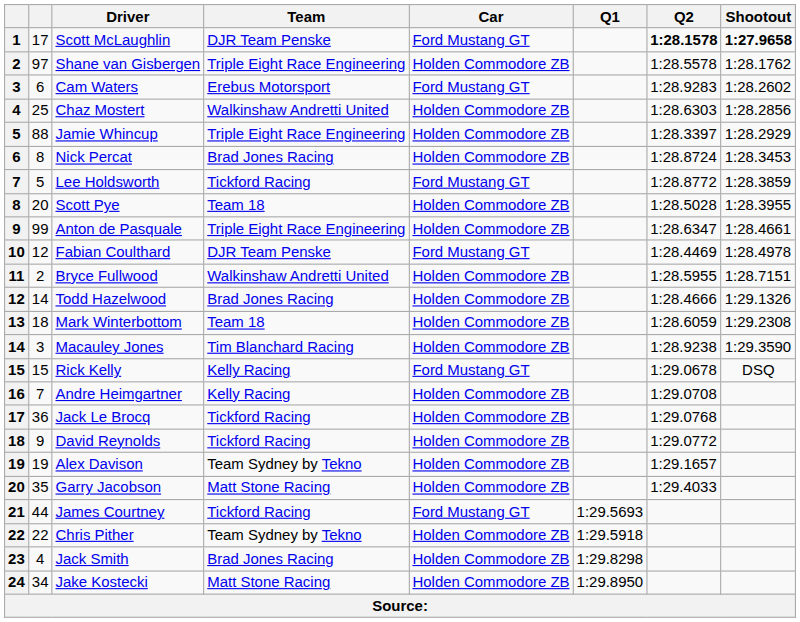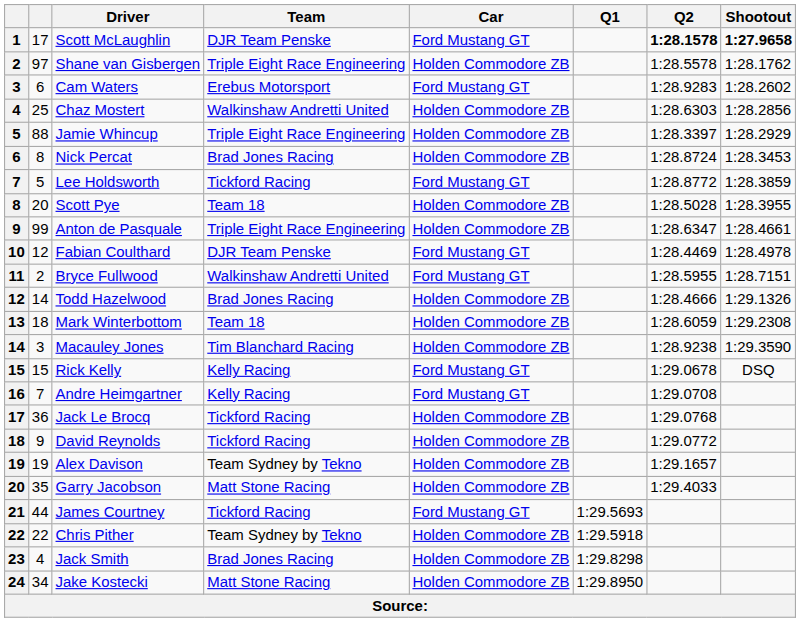Bryce Fullwood | Car: Holden Commodore ZB -> Ford Mustang GT
Andre Heimgartner | Car: Holden Commodore ZB -> Ford Mustang GT
